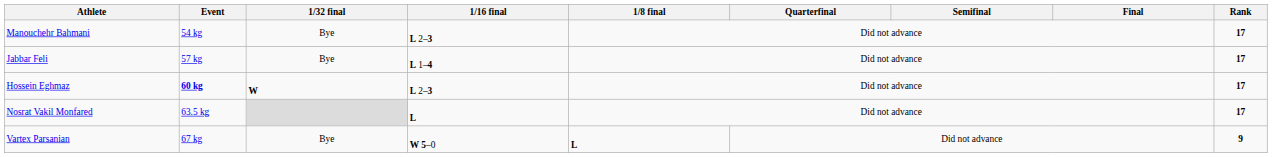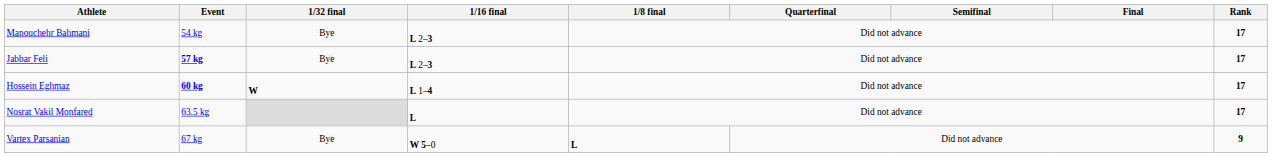Jabbar Feli | Event: normal -> bold
Jabbar Feli | 1/16 final: L 1–4 -> L 2–3
Hossein Eghmaz | 1/16 final: L 2–3 -> L 1–4
